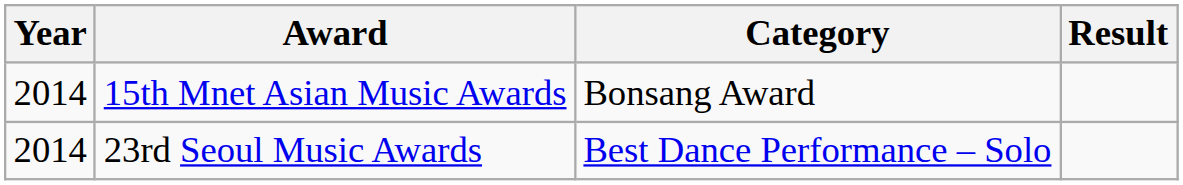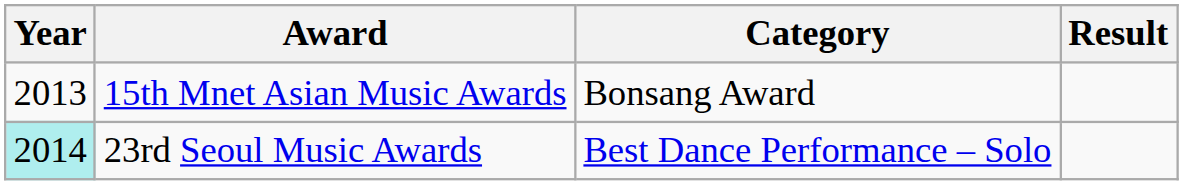15th Mnet Asian Music Awards | Year: 2014 -> 2013
23rd Seoul Music Awards | Year: no background -> paleturquoise background
